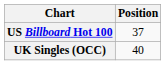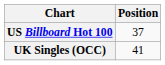UK Singles (OCC) | Position: 40 -> 41
